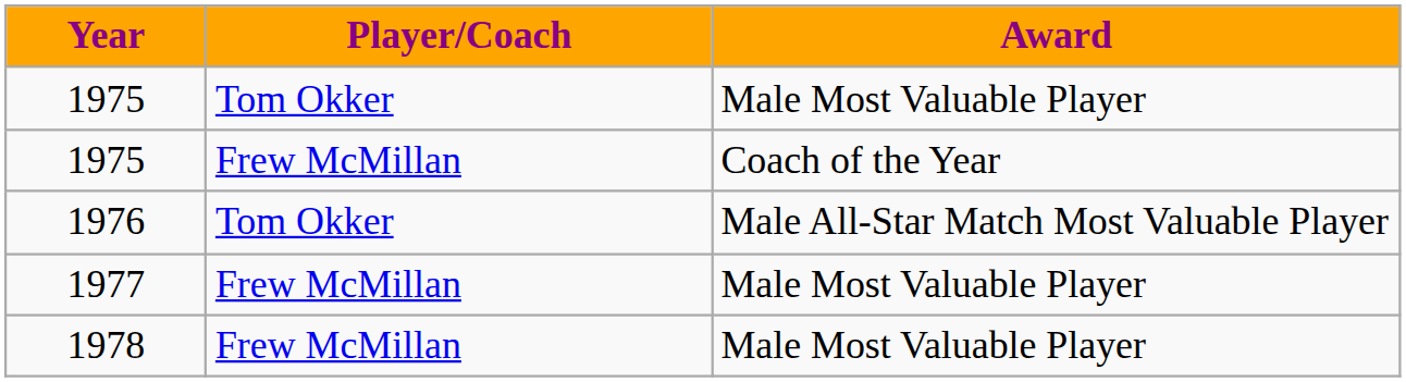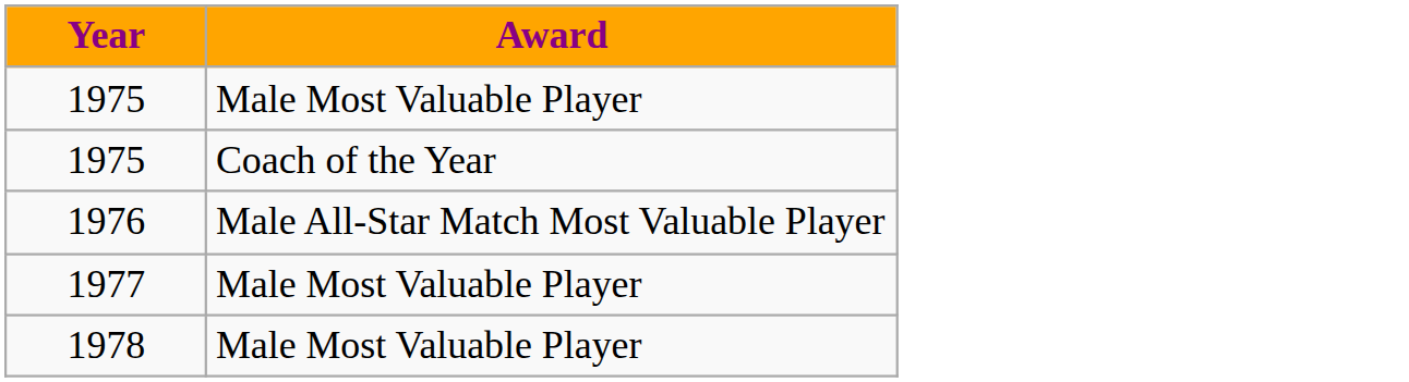- column: Player/Coach | Tom Okker | Frew McMillan | Tom Okker | Frew McMillan | Frew McMillan
